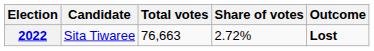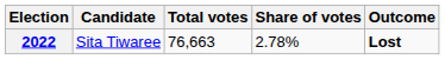2022 | Share of votes: 2.72% -> 2.78%
